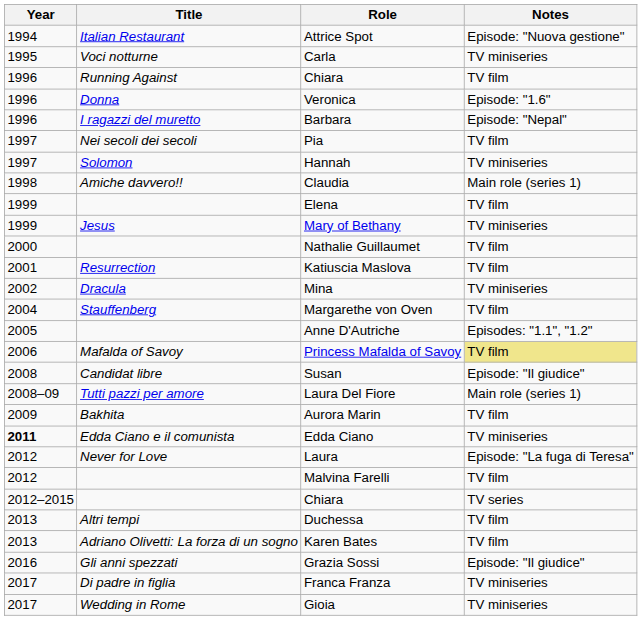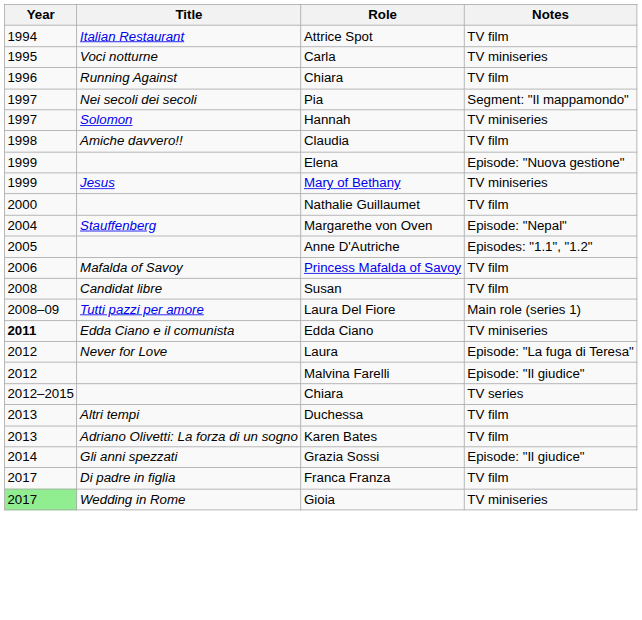Attrice Spot | Notes: Episode: "Nuova gestione" -> TV film
- row: 1996 | Donna | Veronica | Episode: "1.6"
- row: 1996 | I ragazzi del muretto | Barbara | Episode: "Nepal"
Pia | Notes: TV film -> Segment: "Il mappamondo"
Claudia | Notes: Main role (series 1) -> TV film
Elena | Notes: TV film -> Episode: "Nuova gestione"
- row: 2001 | Resurrection | Katiuscia Maslova | TV film
- row: 2002 | Dracula | Mina | TV miniseries
Margarethe von Oven | Notes: TV film -> Episode: "Nepal"
Princess Mafalda of Savoy | Notes: khaki background -> no background
Susan | Notes: Episode: "Il giudice" -> TV film
- row: 2009 | Bakhita | Aurora Marin | TV film
Malvina Farelli | Notes: TV film -> Episode: "Il giudice"
Grazia Sossi | Year: 2016 -> 2014
Franca Franza | Notes: TV miniseries -> TV film
Gioia | Year: no background -> lightgreen background
